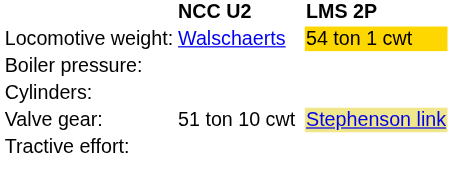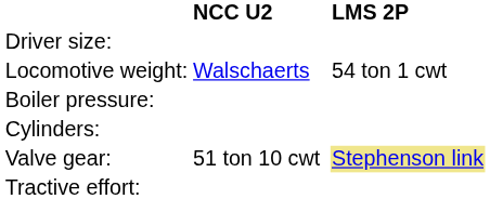+ row: Driver size:
Locomotive weight: | LMS 2P: gold background -> no background
